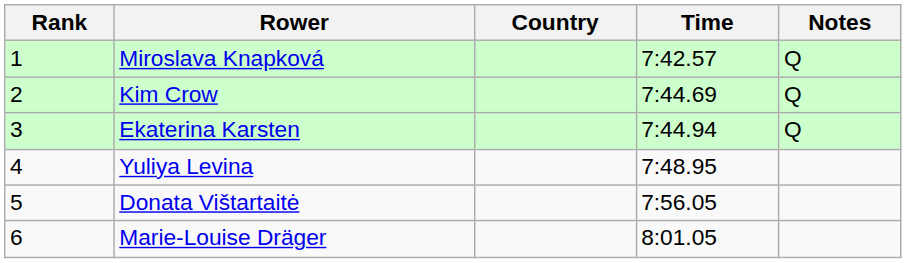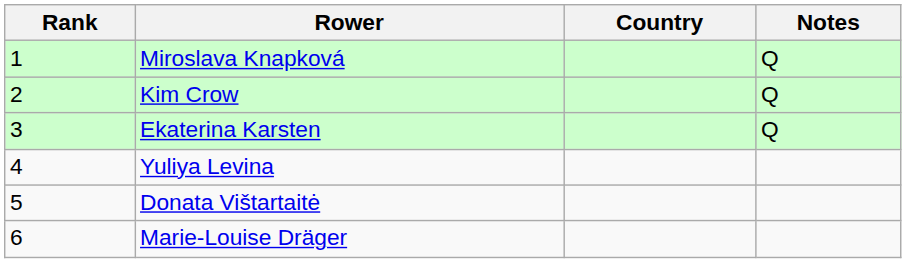- column: Time | 7:42.57 | 7:44.69 | 7:44.94 | 7:48.95 | 7:56.05 | 8:01.05
